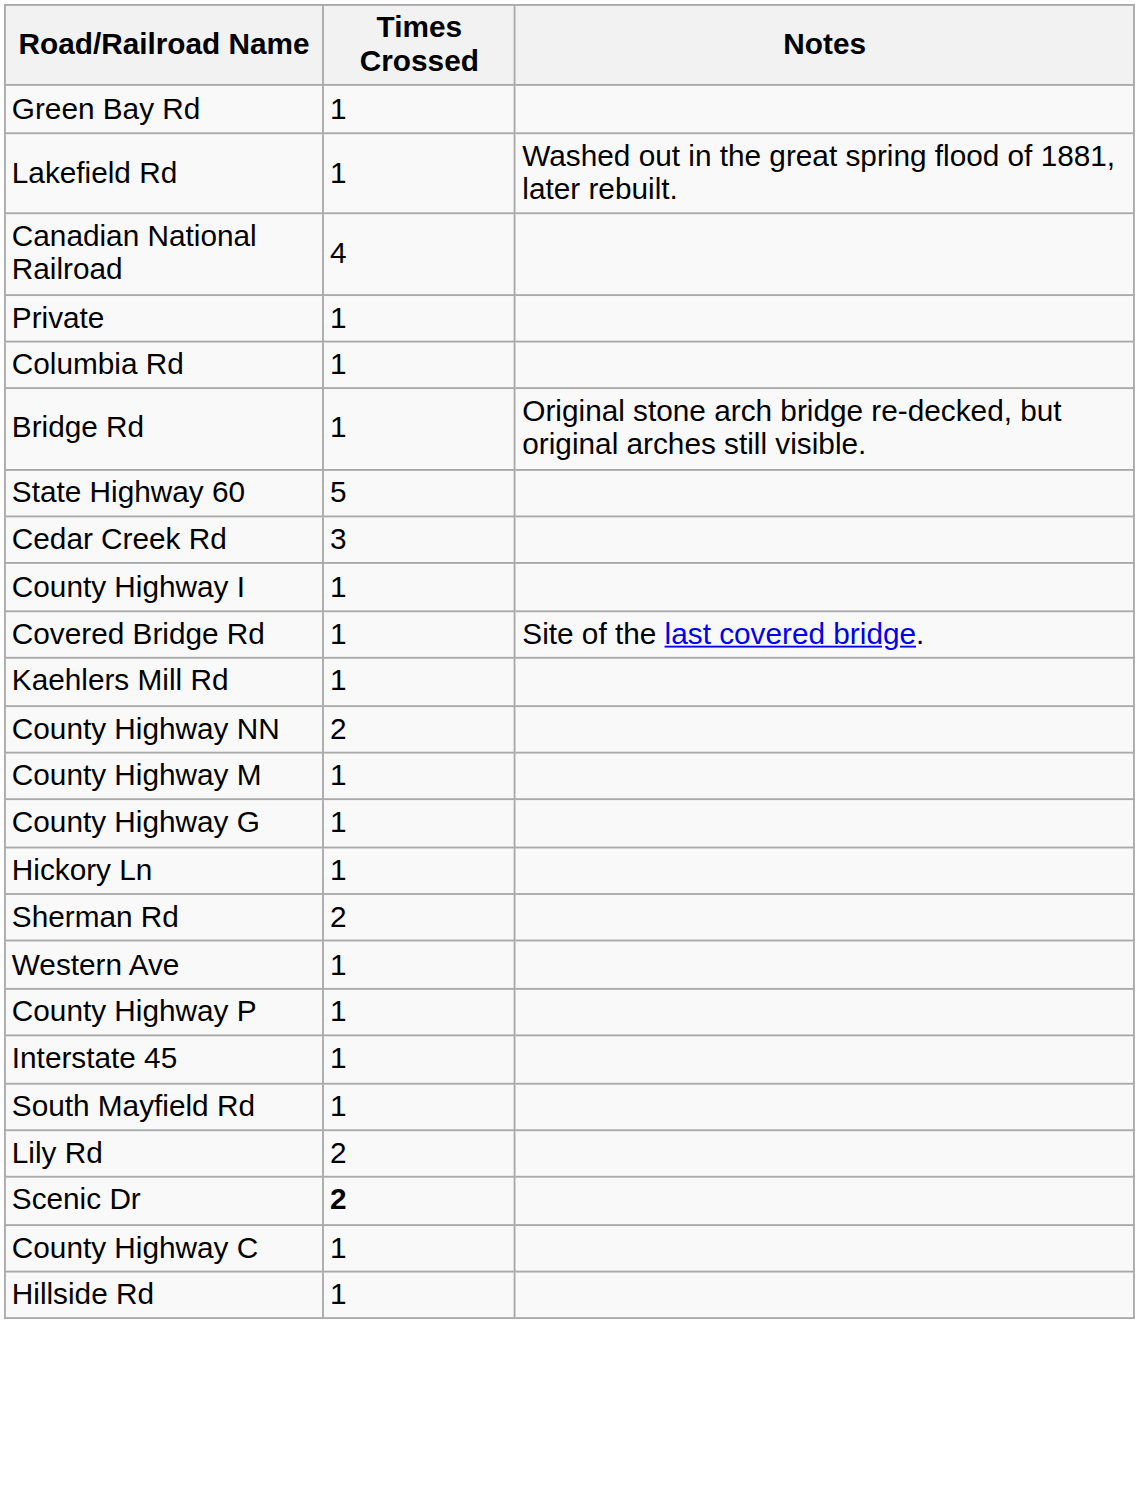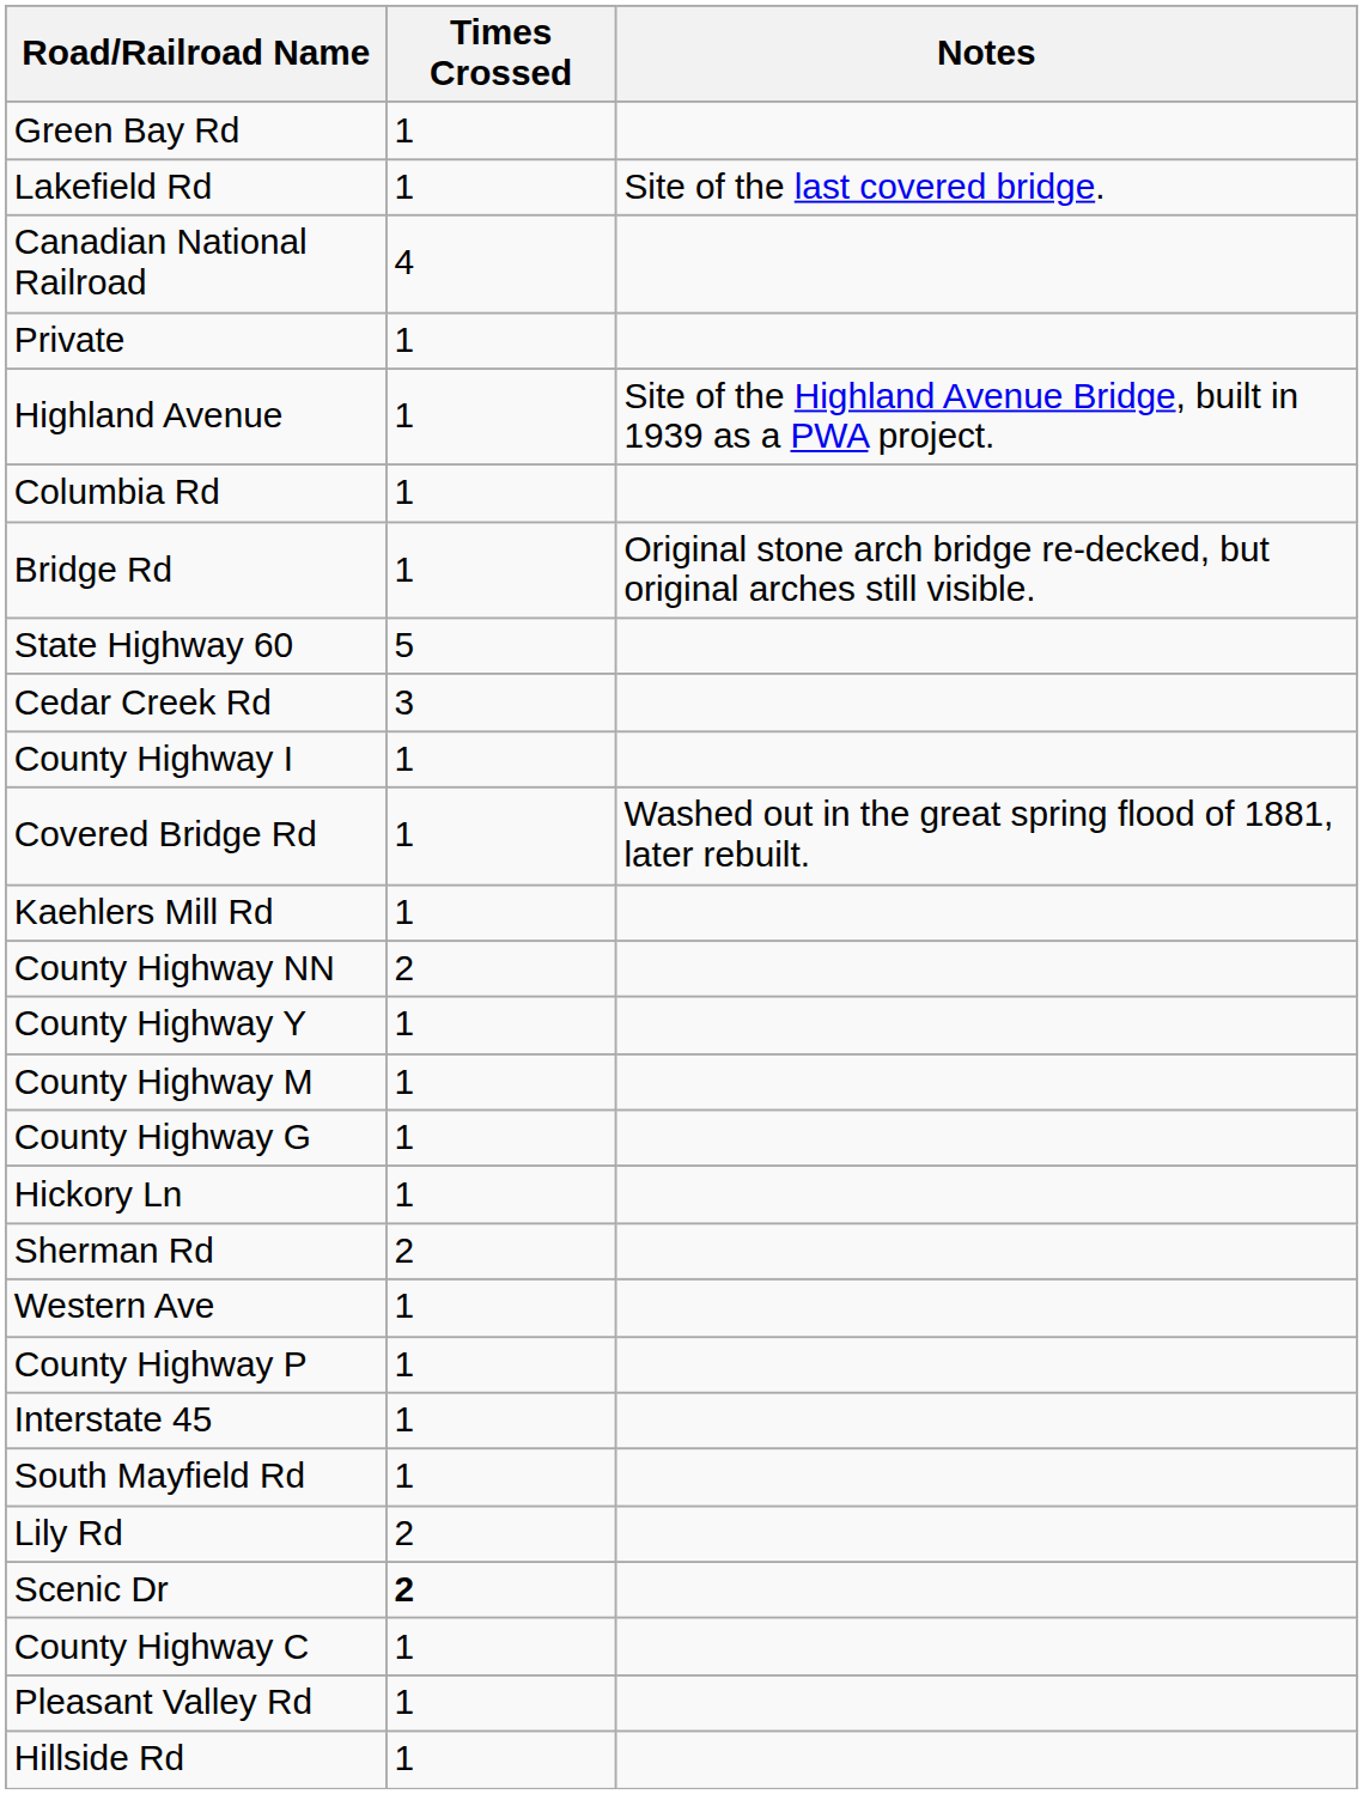Lakefield Rd | Notes: Washed out in the great spring flood of 1881, later rebuilt. -> Site of the last covered bridge.
+ row: Highland Avenue | 1 | Site of the Highland Avenue Bridge, built in 1939 as a PWA project.
Covered Bridge Rd | Notes: Site of the last covered bridge. -> Washed out in the great spring flood of 1881, later rebuilt.
+ row: County Highway Y | 1
+ row: Pleasant Valley Rd | 1
